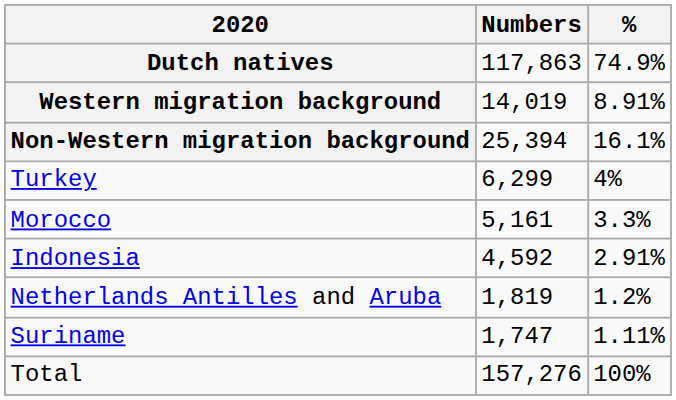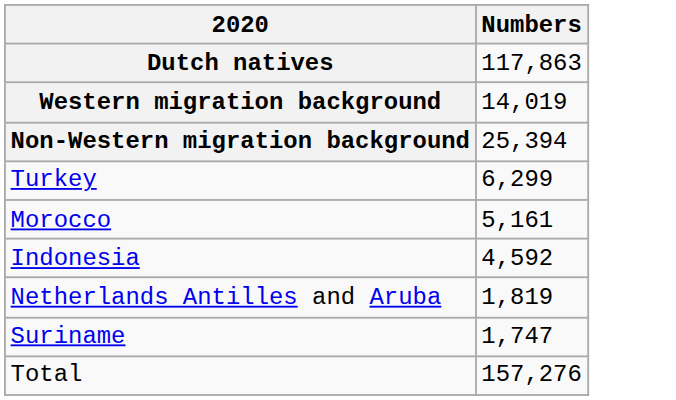- column: % | 74.9% | 8.91% | 16.1% | 4% | 3.3% | 2.91% | 1.2% | 1.11% | 100%
